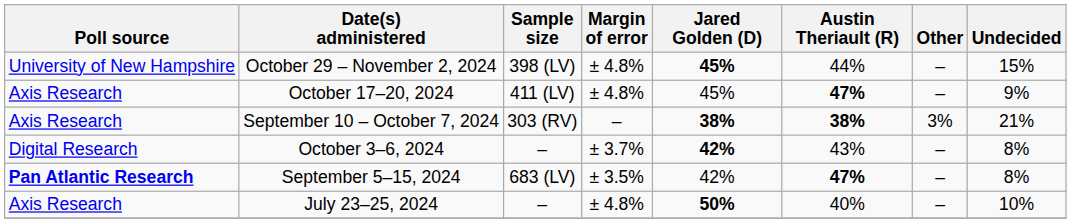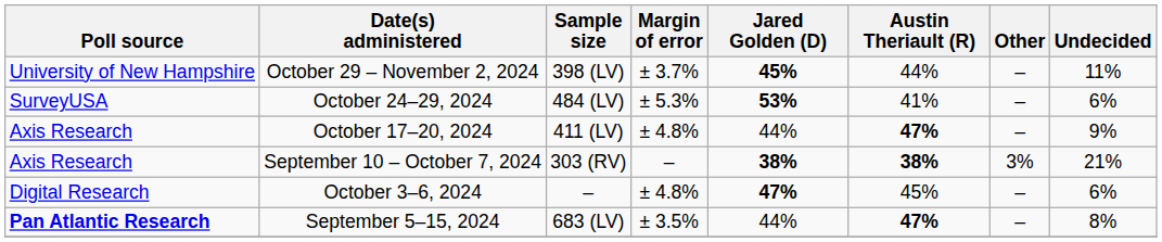October 29 – November 2, 2024 | Margin of error: ± 4.8% -> ± 3.7%
October 29 – November 2, 2024 | Undecided: 15% -> 11%
+ row: SurveyUSA | October 24–29, 2024 | 484 (LV) | ± 5.3% | 53% | 41% | – | 6%
October 17–20, 2024 | Jared Golden (D): 45% -> 44%
October 3–6, 2024 | Margin of error: ± 3.7% -> ± 4.8%
October 3–6, 2024 | Jared Golden (D): 42% -> 47%
October 3–6, 2024 | Austin Theriault (R): 43% -> 45%
October 3–6, 2024 | Undecided: 8% -> 6%
September 5–15, 2024 | Jared Golden (D): 42% -> 44%
- row: Axis Research | July 23–25, 2024 | – | ± 4.8% | 50% | 40% | – | 10%
